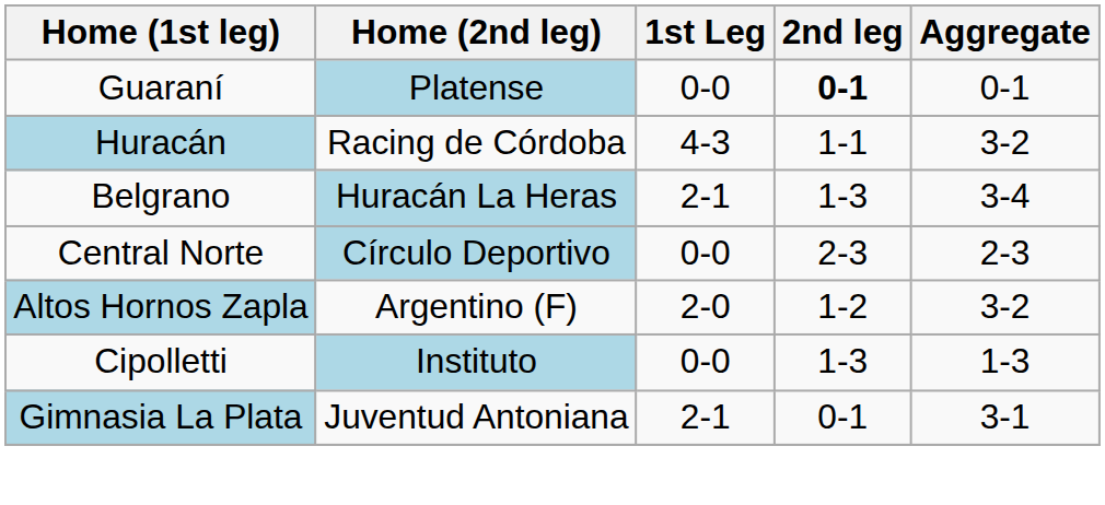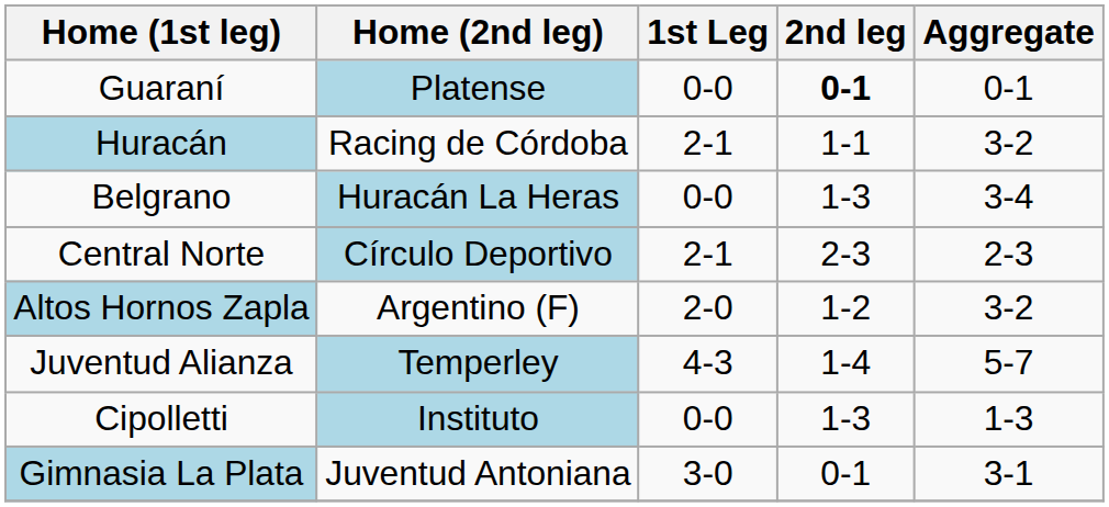Huracán | 1st Leg: 4-3 -> 2-1
Belgrano | 1st Leg: 2-1 -> 0-0
Central Norte | 1st Leg: 0-0 -> 2-1
+ row: Juventud Alianza | Temperley | 4-3 | 1-4 | 5-7
Gimnasia La Plata | 1st Leg: 2-1 -> 3-0
